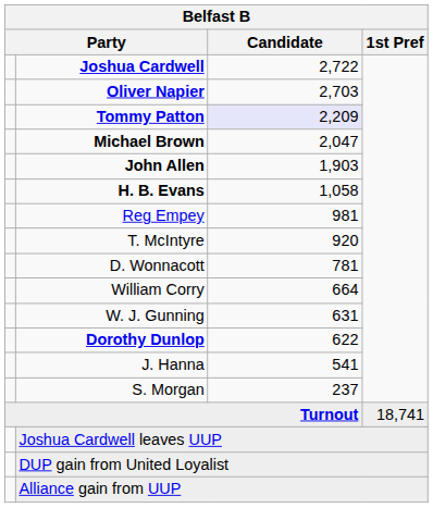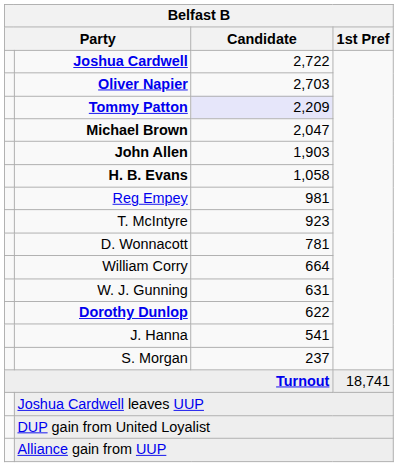T. McIntyre | Candidate: 920 -> 923
